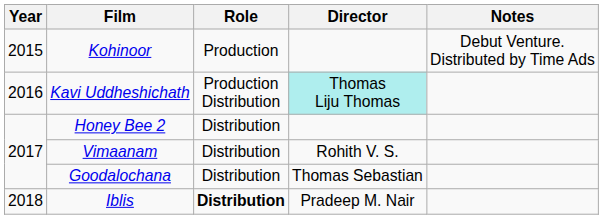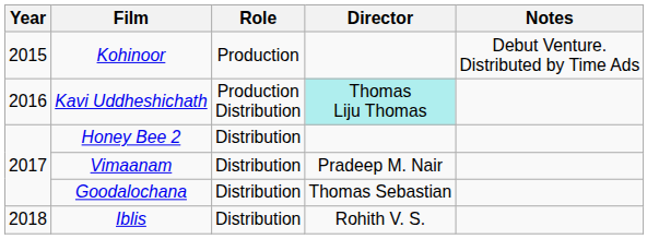Vimaanam | Director: Rohith V. S. -> Pradeep M. Nair
Iblis | Role: bold -> normal
Iblis | Director: Pradeep M. Nair -> Rohith V. S.
